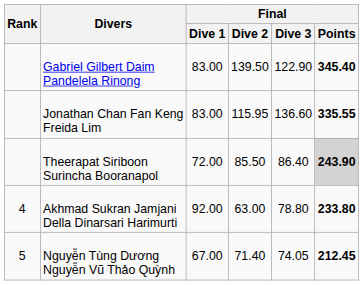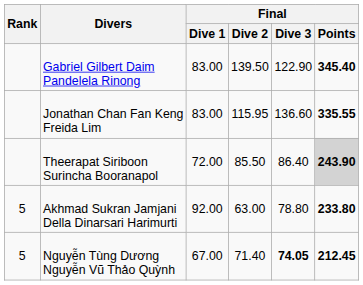Akhmad Sukran Jamjani Della Dinarsari Harimurti | Rank: 4 -> 5
Nguyễn Tùng Dương Nguyễn Vũ Thảo Quỳnh | Final / Dive 3: normal -> bold
